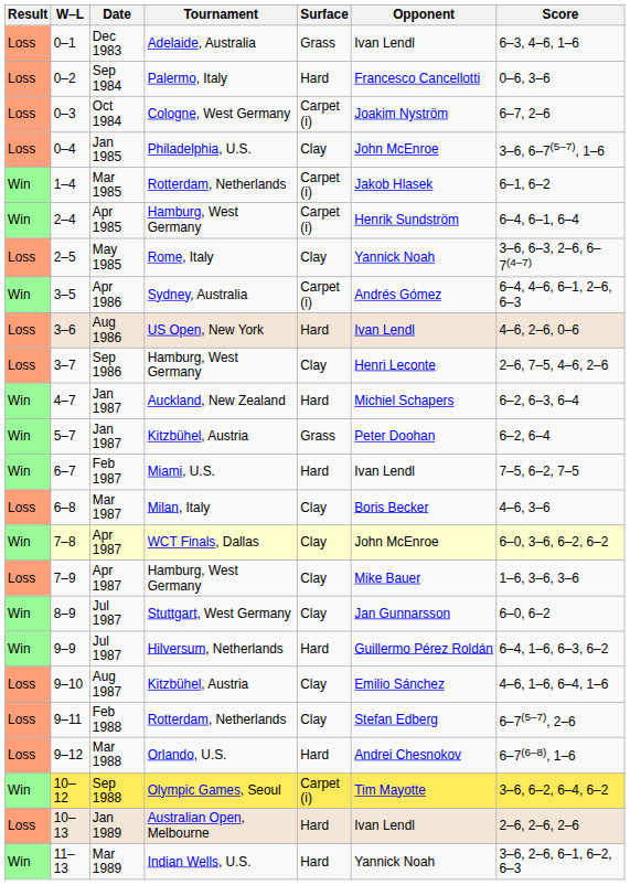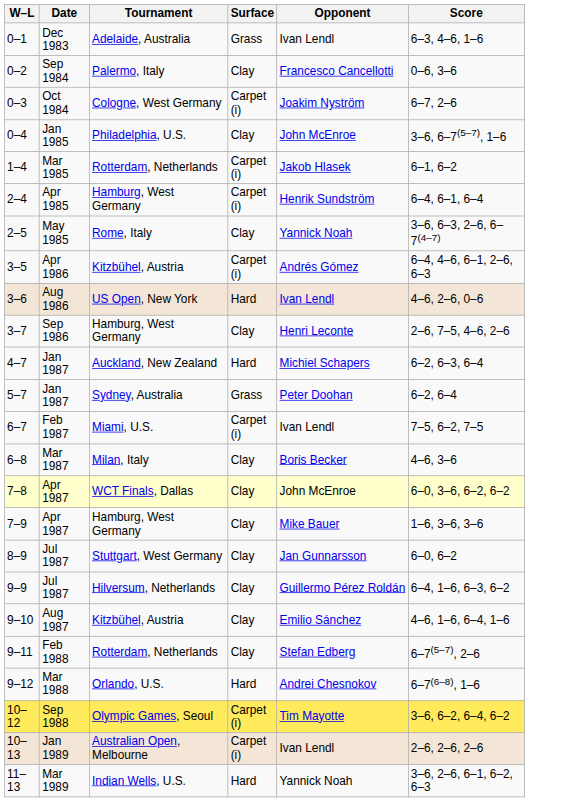- column: Result | Loss | Loss | Loss | Loss | Win | Win | Loss | Win | Loss | Loss | Win | Win | Win | Loss | Win | Loss | Win | Win | Loss | Loss | Loss | Win | Loss | Win
0–2 | Surface: Hard -> Clay
3–5 | Tournament: Sydney, Australia -> Kitzbühel, Austria
5–7 | Tournament: Kitzbühel, Austria -> Sydney, Australia
6–7 | Surface: Hard -> Carpet (i)
9–9 | Surface: Hard -> Clay
10–13 | Surface: Hard -> Carpet (i)
